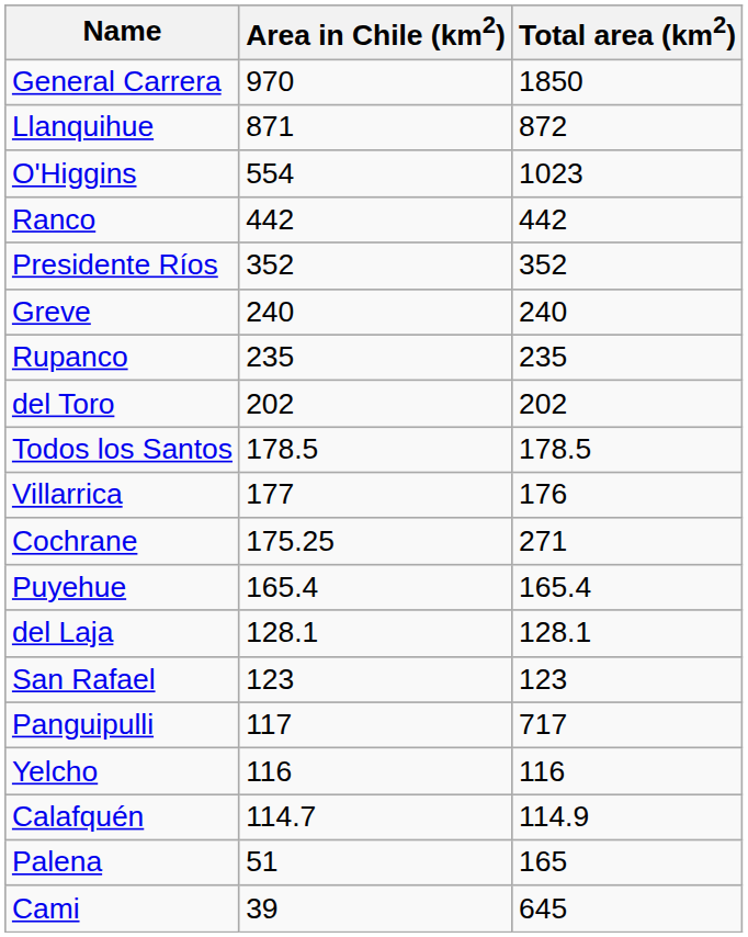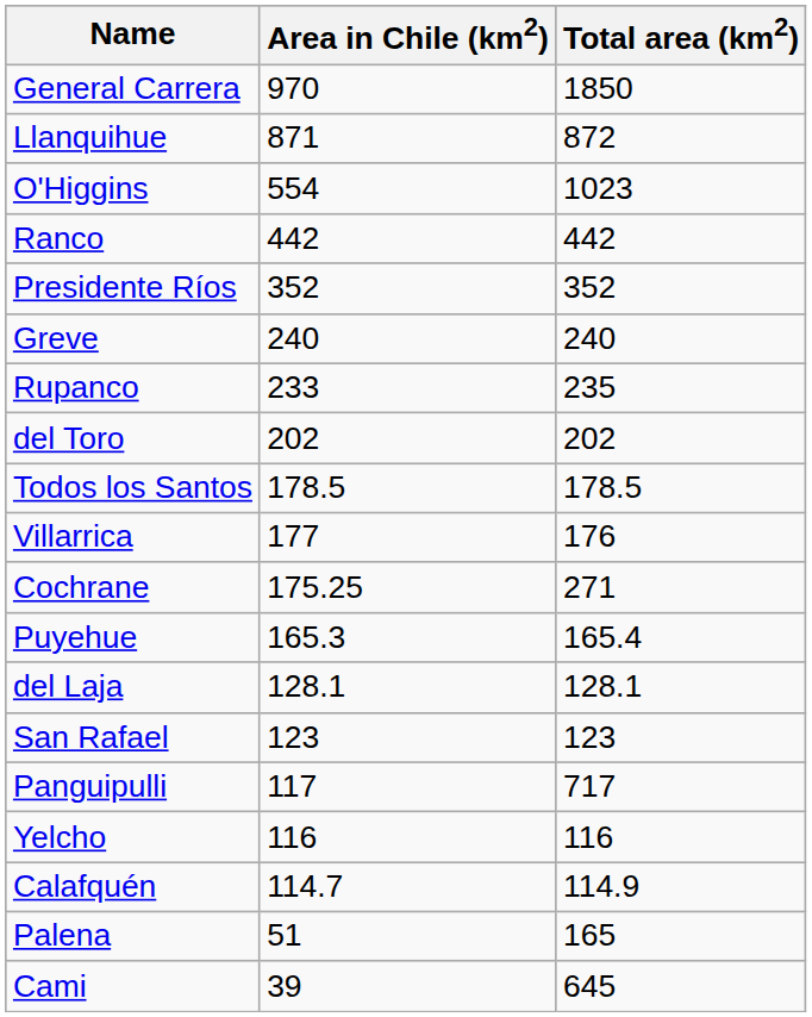Rupanco | Area in Chile (km2): 235 -> 233
Puyehue | Area in Chile (km2): 165.4 -> 165.3
